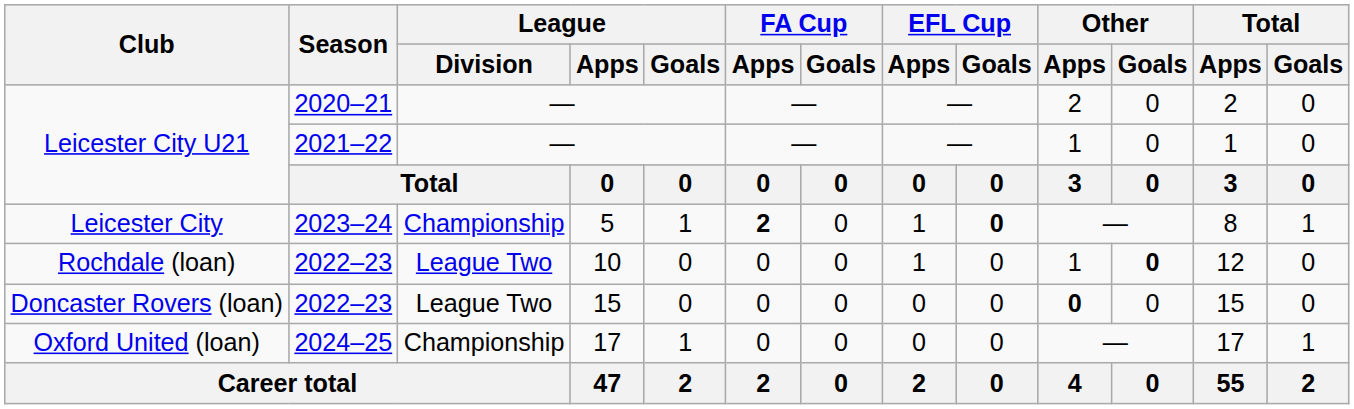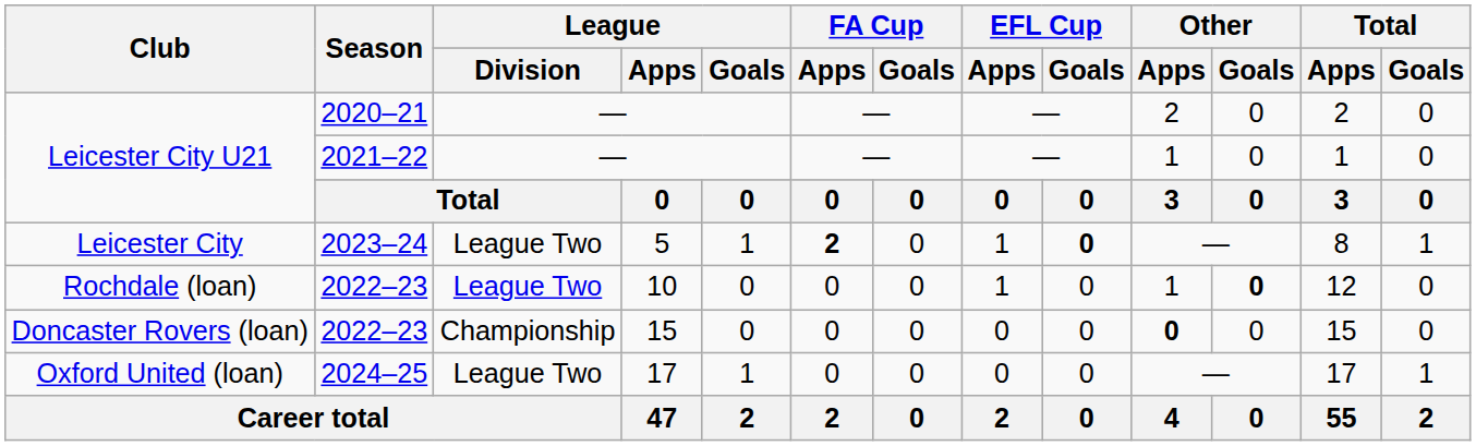Leicester City | League / Division: Championship -> League Two
Doncaster Rovers (loan) | League / Division: League Two -> Championship
Oxford United (loan) | League / Division: Championship -> League Two
